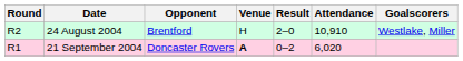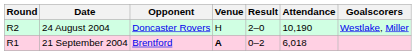24 August 2004 | Opponent: Brentford -> Doncaster Rovers
24 August 2004 | Attendance: 10,910 -> 10,190
21 September 2004 | Opponent: Doncaster Rovers -> Brentford
21 September 2004 | Attendance: 6,020 -> 6,018
